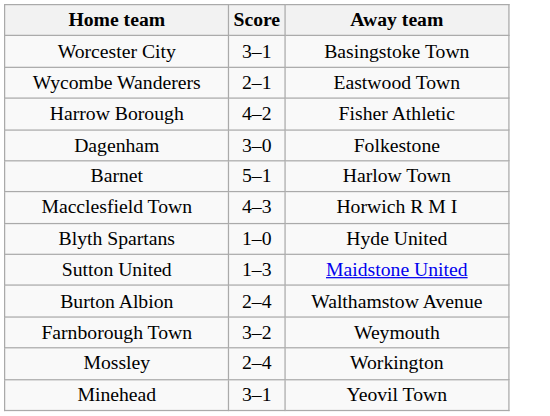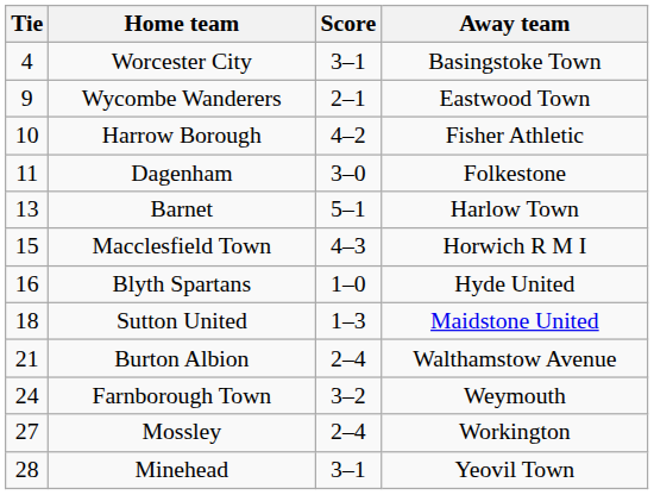+ column: Tie | 4 | 9 | 10 | 11 | 13 | 15 | 16 | 18 | 21 | 24 | 27 | 28
